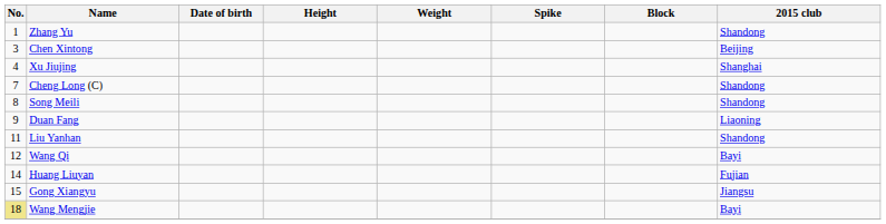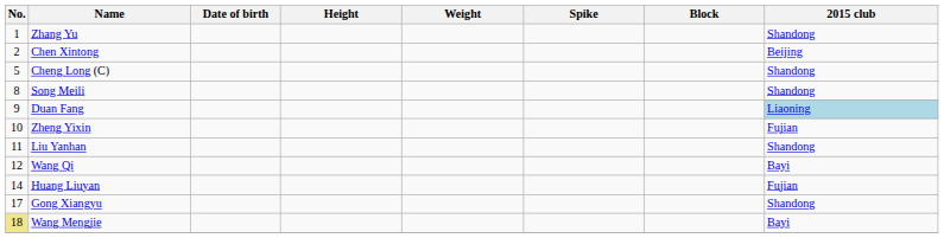Chen Xintong | No.: 3 -> 2
- row: 4 | Xu Jiujing | Shanghai
Cheng Long (C) | No.: 7 -> 5
Duan Fang | 2015 club: no background -> lightblue background
+ row: 10 | Zheng Yixin | Fujian
Gong Xiangyu | No.: 15 -> 17
Gong Xiangyu | 2015 club: Jiangsu -> Shandong
